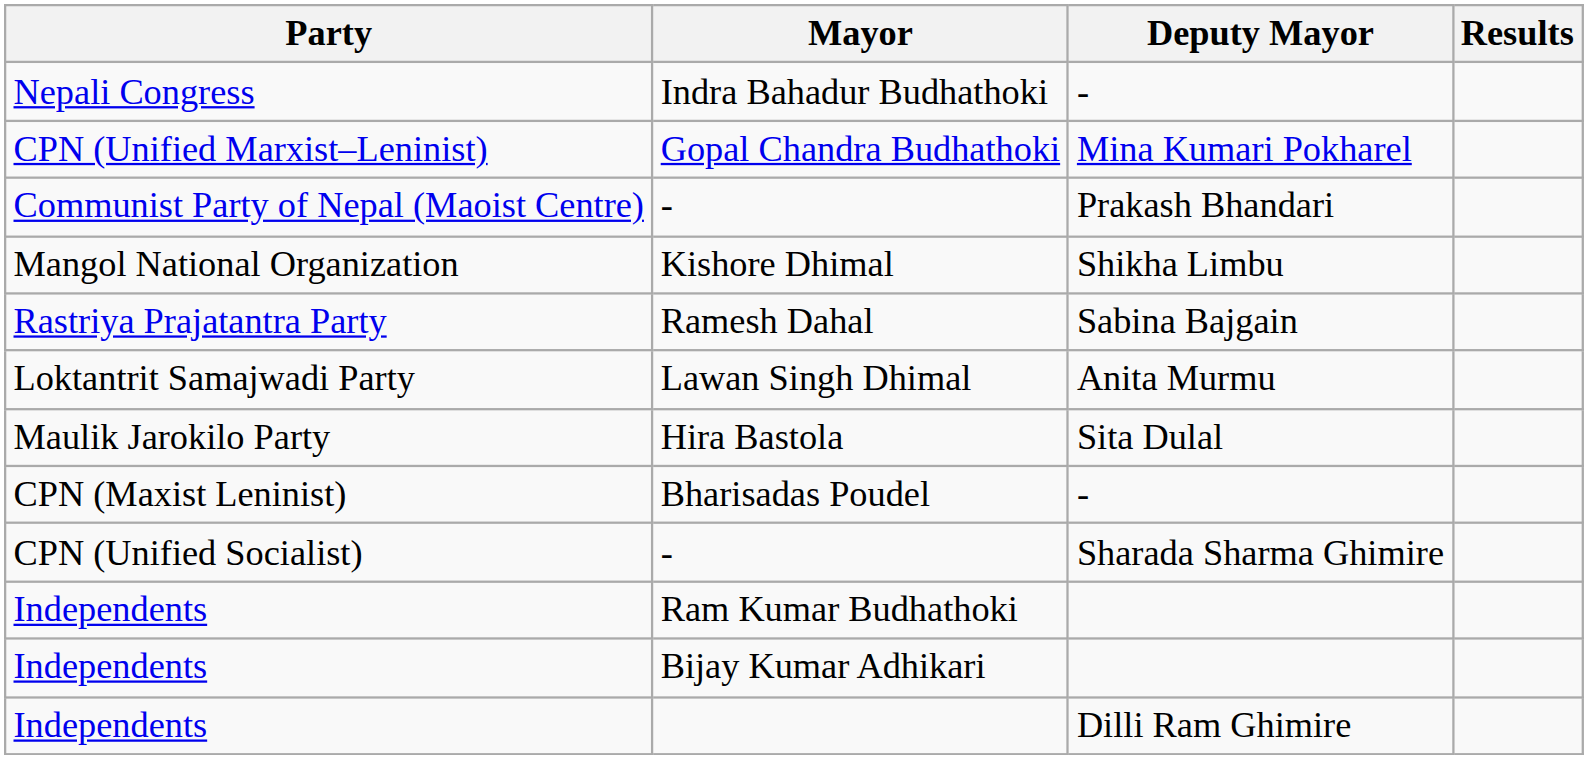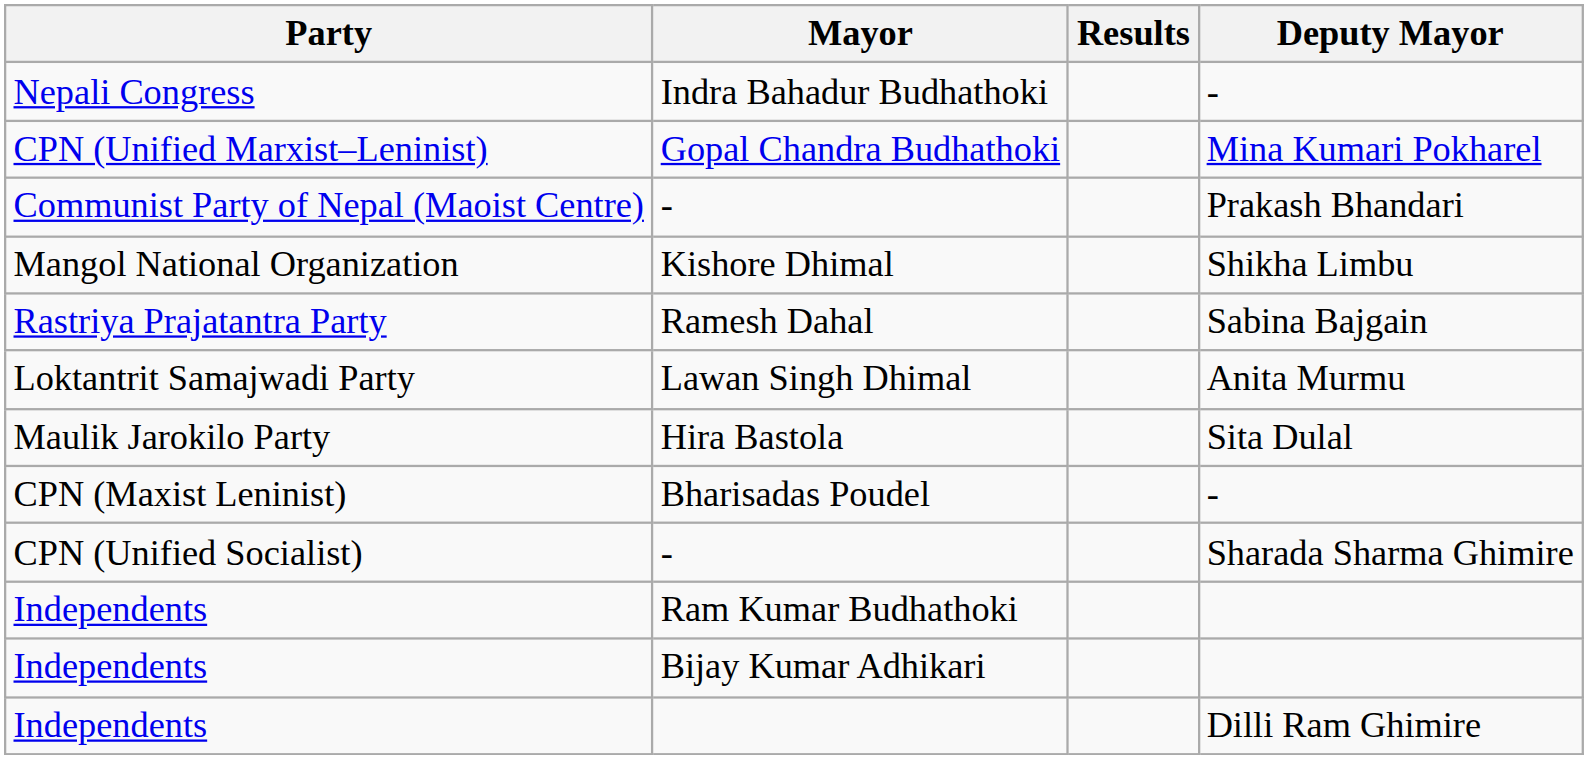columns swapped: Deputy Mayor <-> Results
